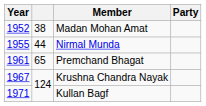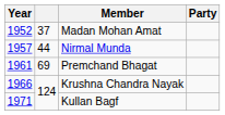Madan Mohan Amat | column 2: 38 -> 37
Nirmal Munda | Year: 1955 -> 1957
Premchand Bhagat | column 2: 65 -> 69
Krushna Chandra Nayak | Year: 1967 -> 1966
